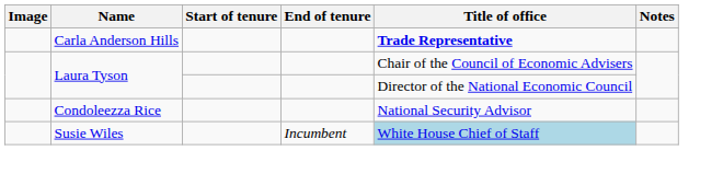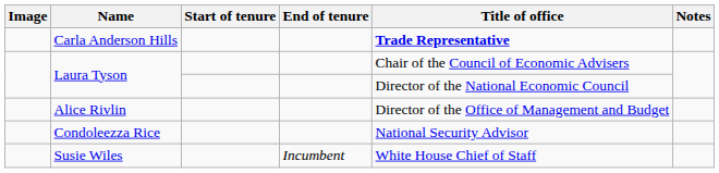+ row: Alice Rivlin | Director of the Office of Management and Budget
Susie Wiles | Title of office: lightblue background -> no background
